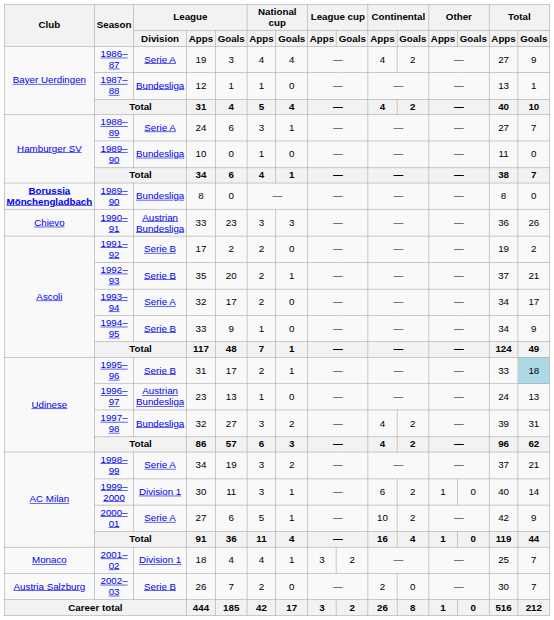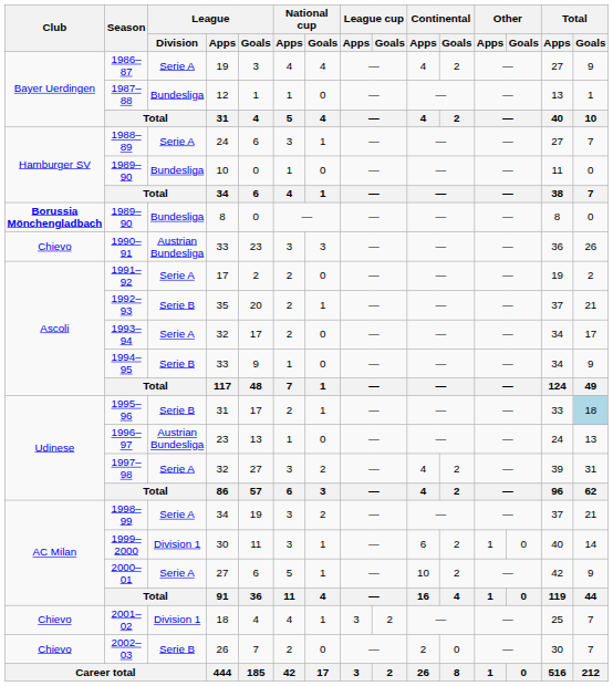1991–92 | League / Division: Serie B -> Serie A
1997–98 | League / Division: Bundesliga -> Serie A
2001–02 | Club: Monaco -> Chievo
2002–03 | Club: Austria Salzburg -> Chievo
